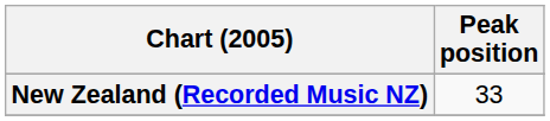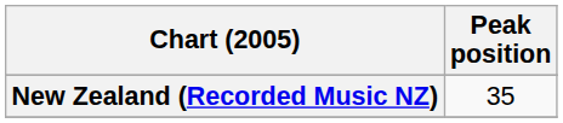New Zealand (Recorded Music NZ) | Peak position: 33 -> 35
